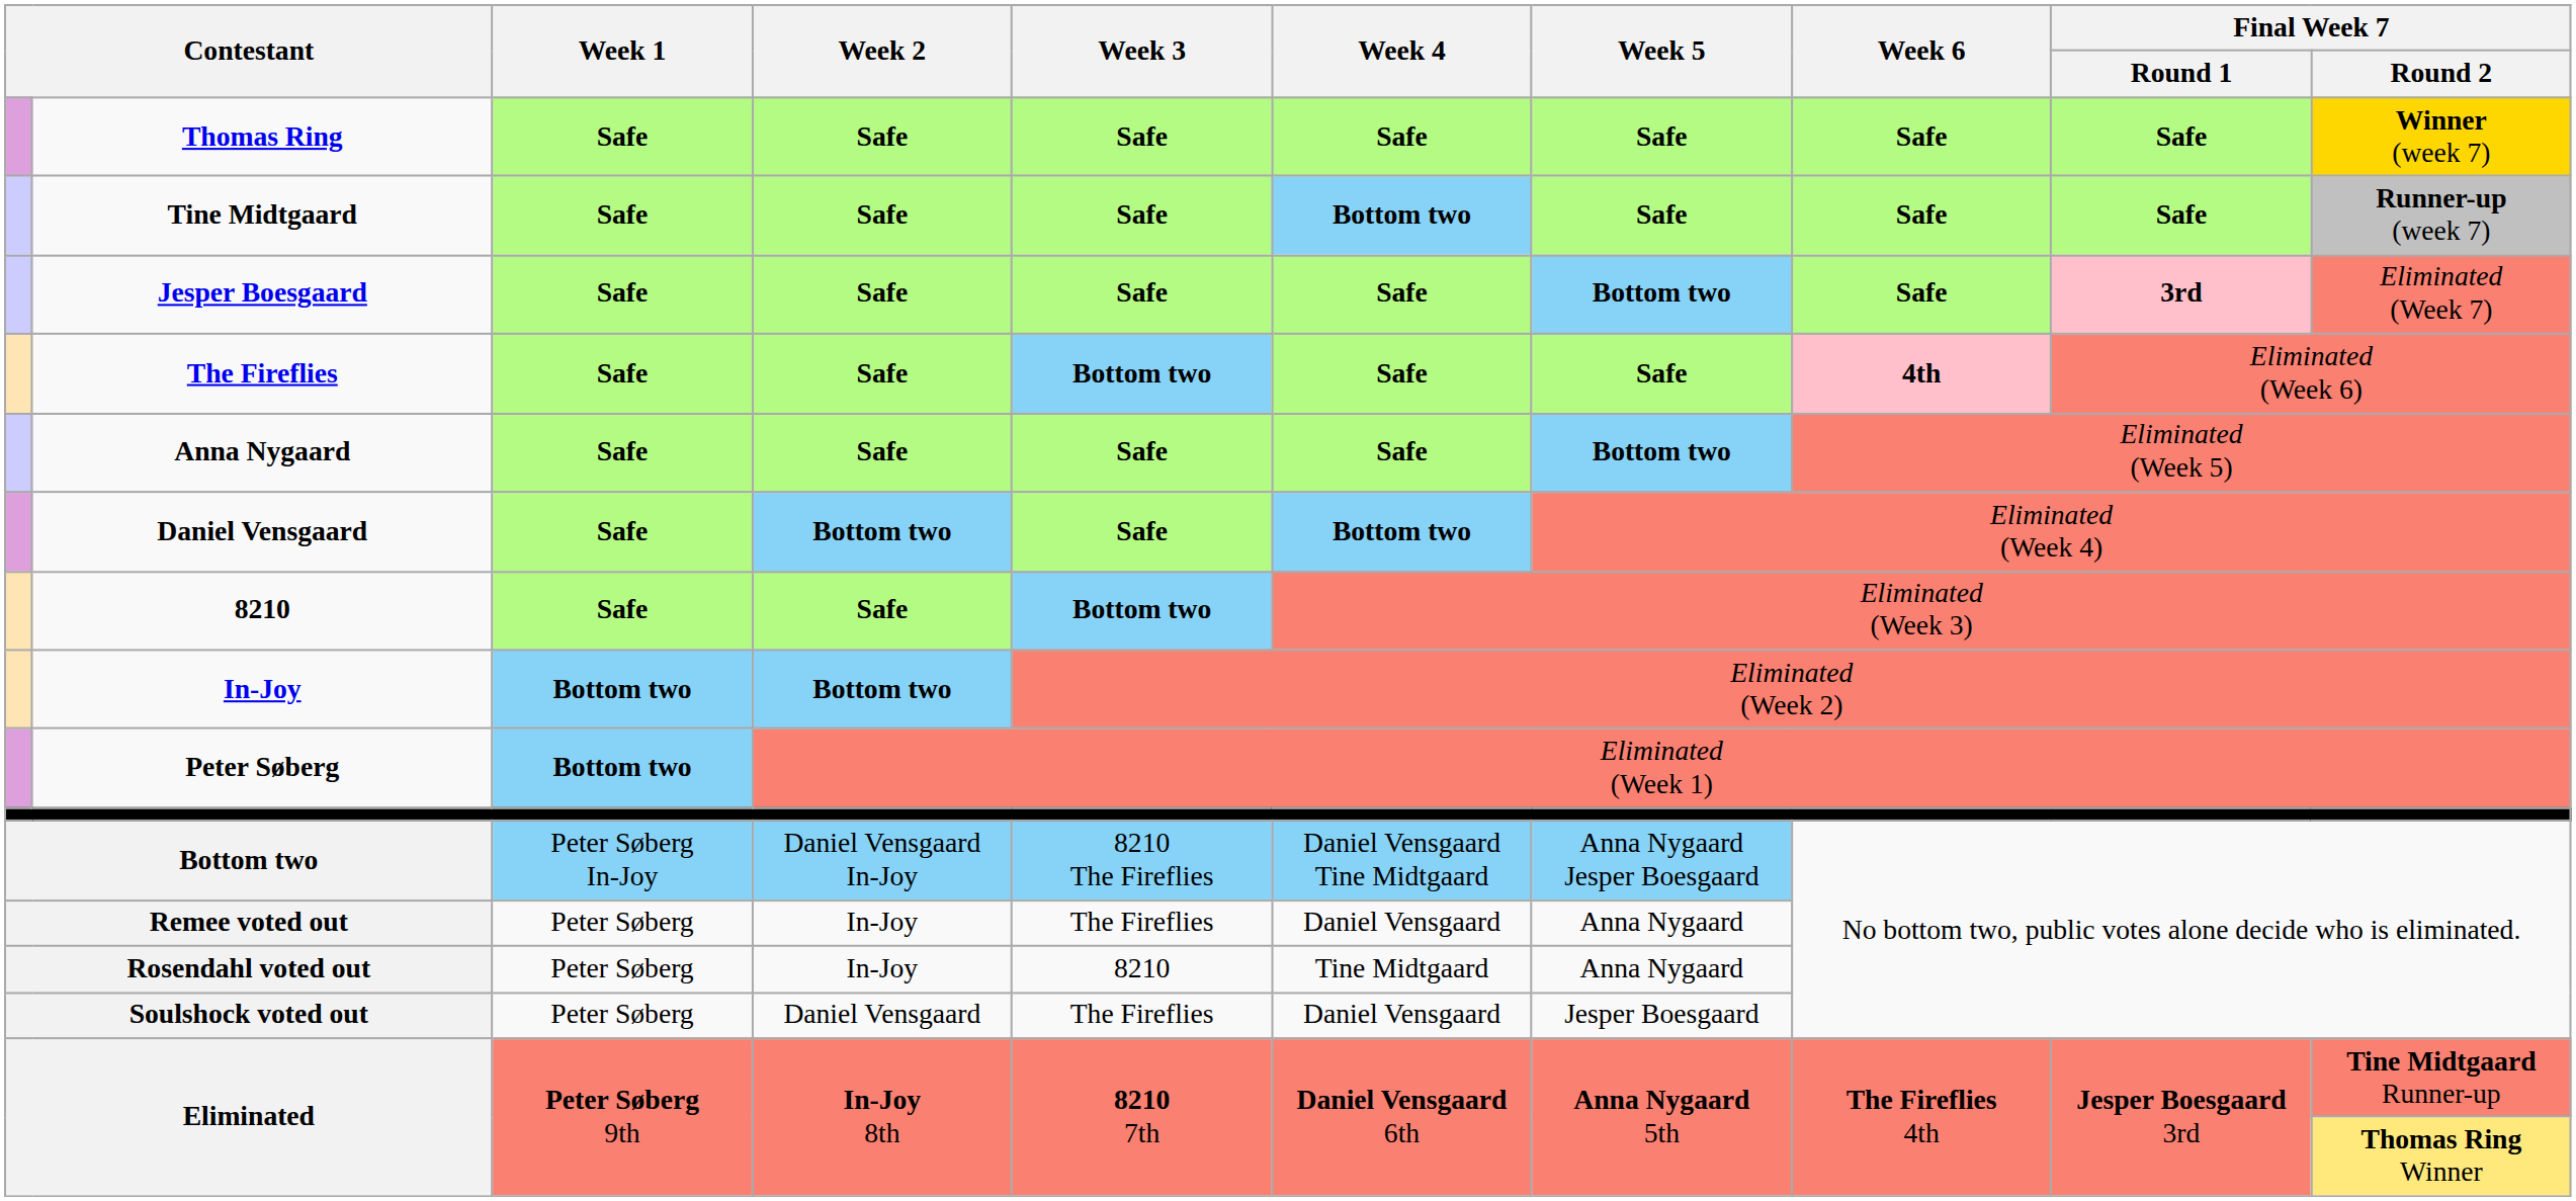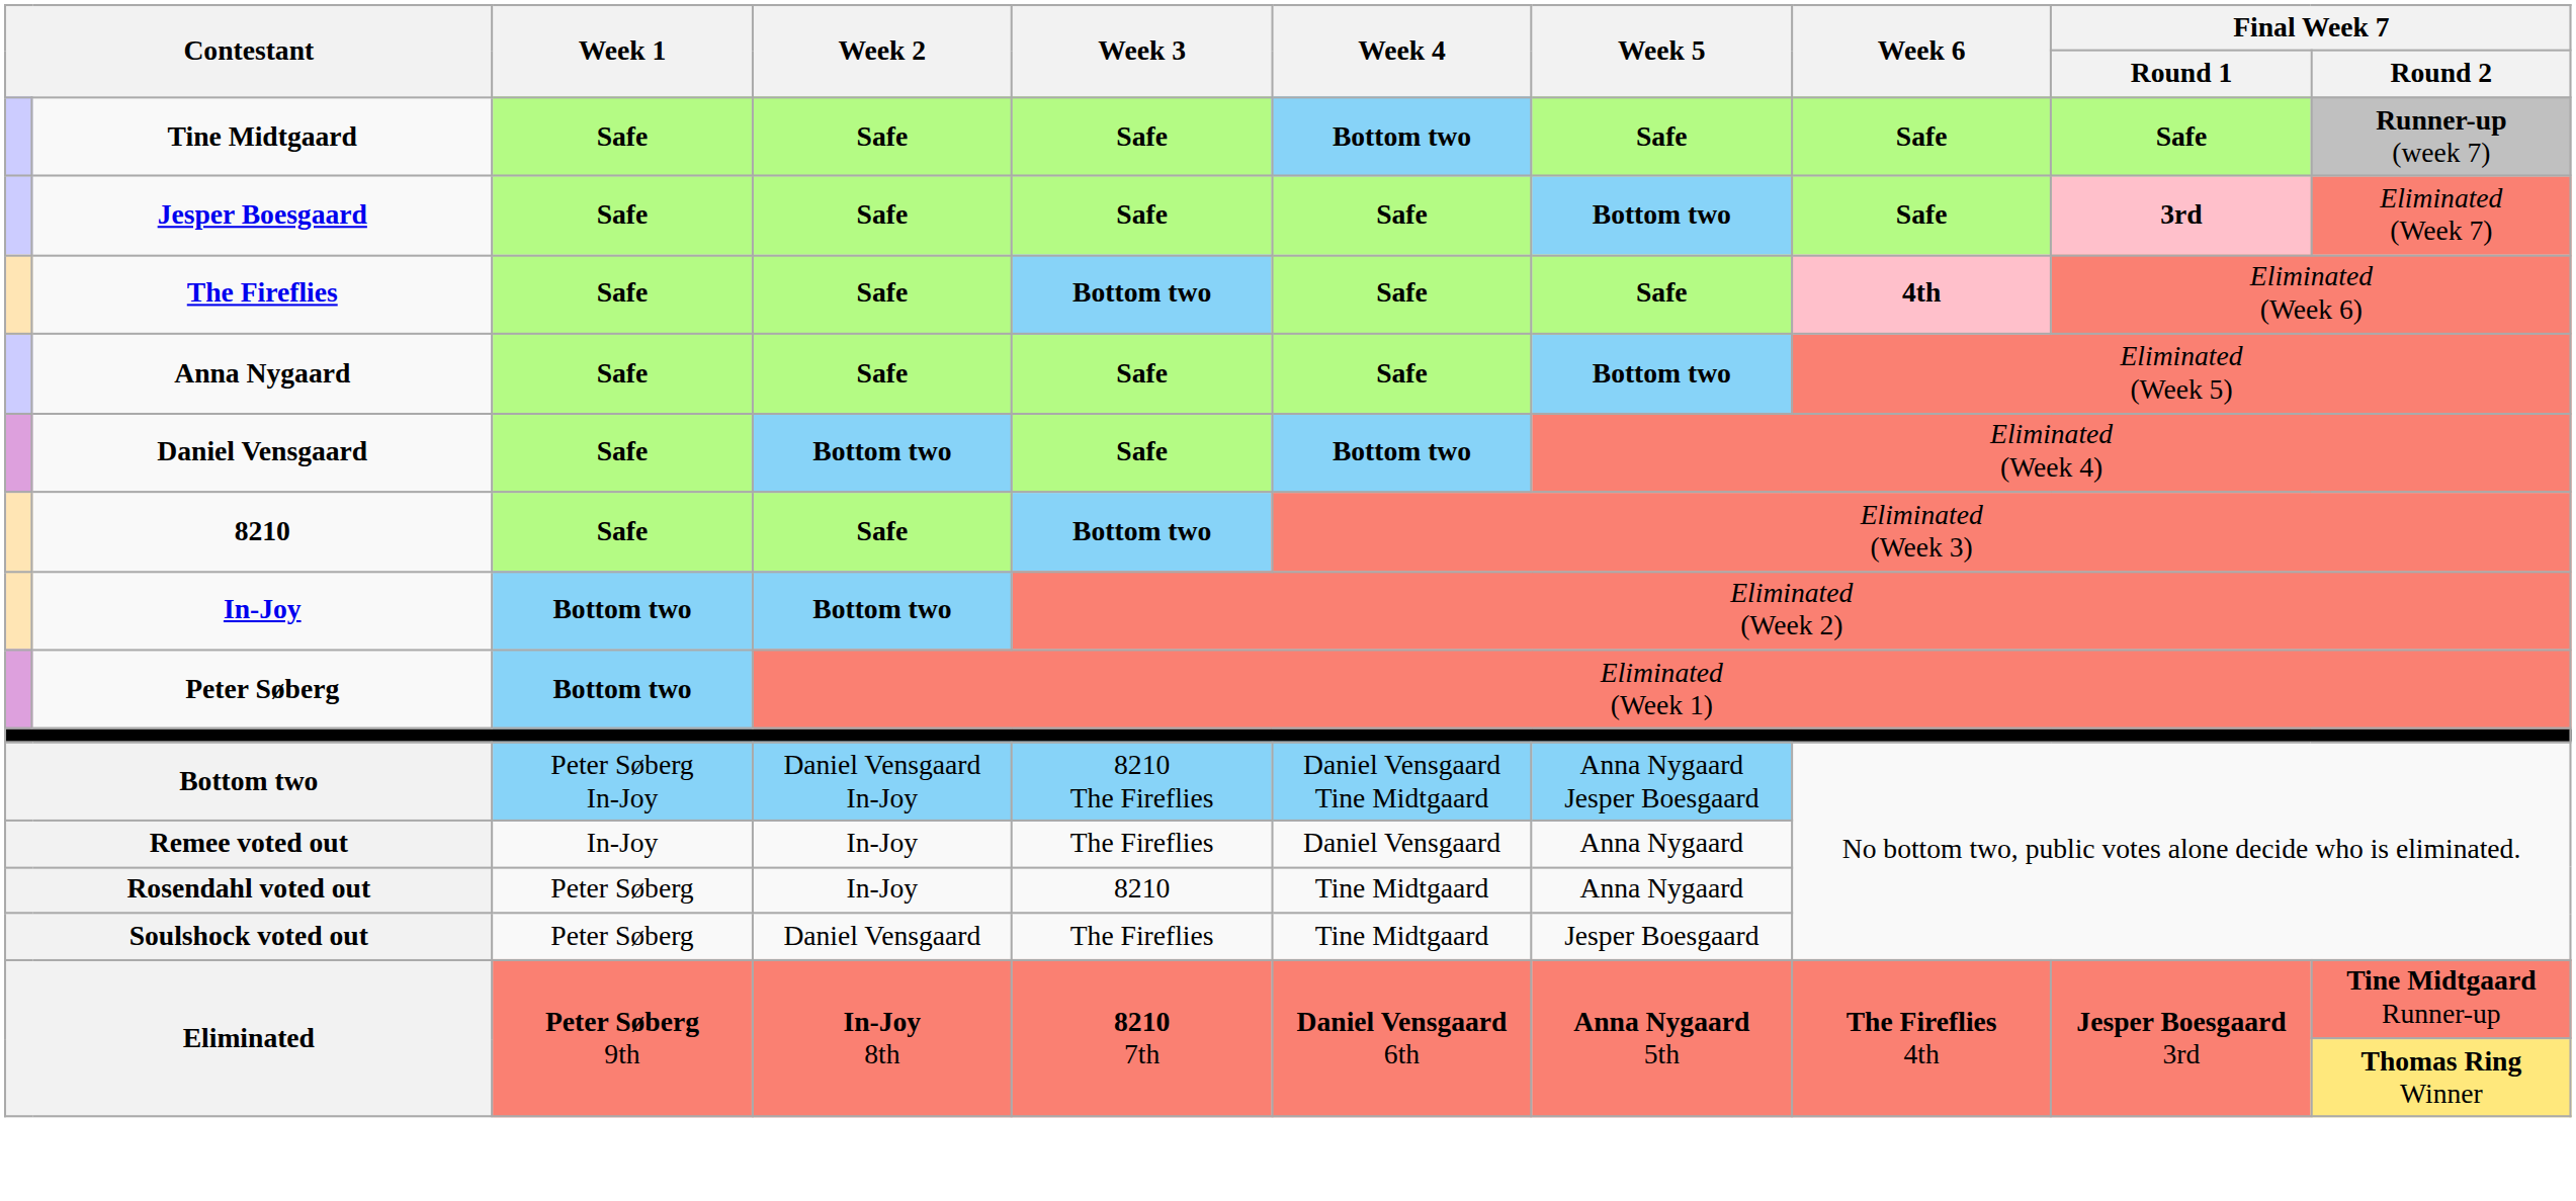- row: Thomas Ring | Safe | Safe | Safe | Safe | Safe | Safe | Safe | Winner (week 7)
Remee voted out | Week 1: Peter Søberg -> In-Joy
Soulshock voted out | Week 4: Daniel Vensgaard -> Tine Midtgaard
